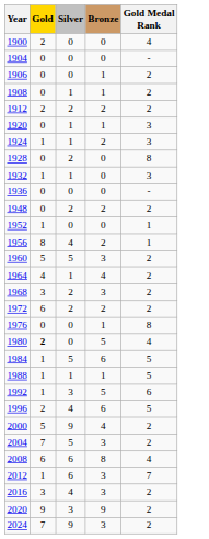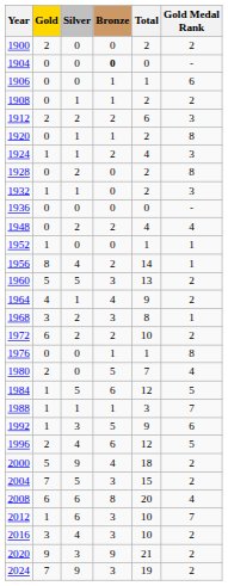+ column: Total | 2 | 0 | 1 | 2 | 6 | 2 | 4 | 2 | 2 | 0 | 4 | 1 | 14 | 13 | 9 | 8 | 10 | 1 | 7 | 12 | 3 | 9 | 12 | 18 | 15 | 20 | 10 | 10 | 21 | 19
1900 | Gold Medal Rank: 4 -> 2
1904 | Bronze: normal -> bold
1906 | Gold Medal Rank: 2 -> 6
1912 | Gold Medal Rank: 2 -> 3
1920 | Gold Medal Rank: 3 -> 8
1948 | Gold Medal Rank: 2 -> 4
1968 | Gold Medal Rank: 2 -> 1
1980 | Gold: bold -> normal
1988 | Gold Medal Rank: 5 -> 7
